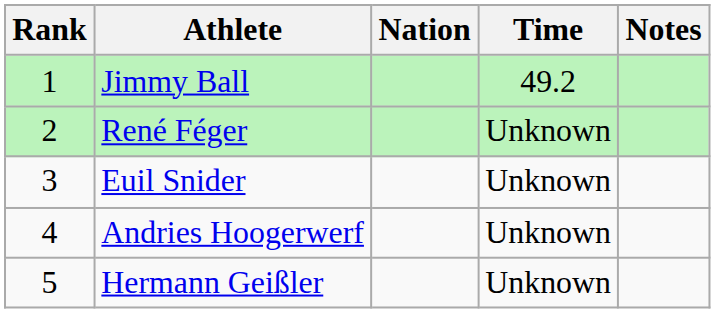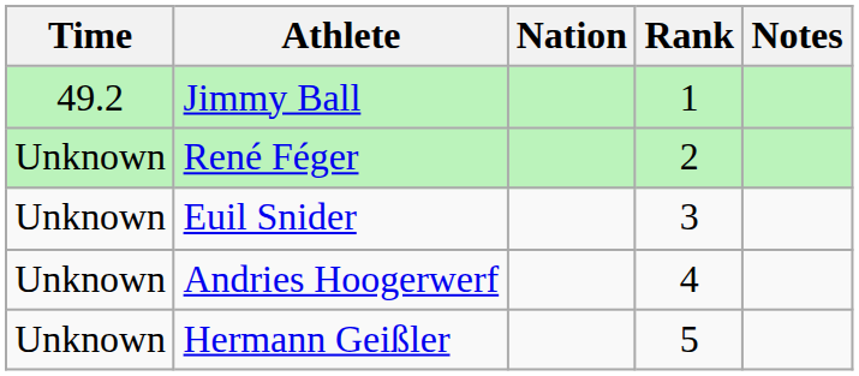columns swapped: Rank <-> Time
